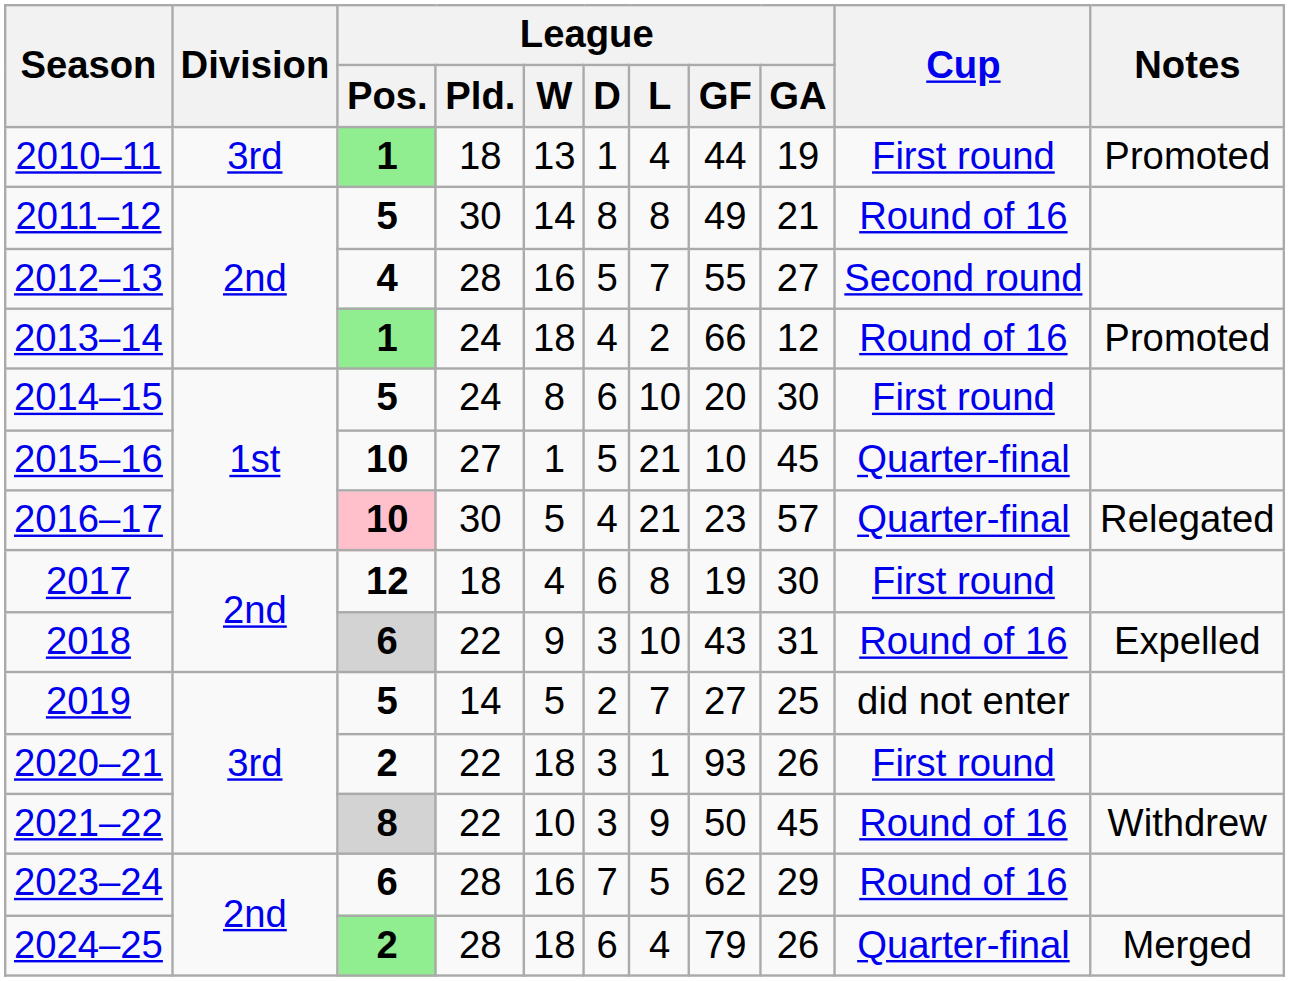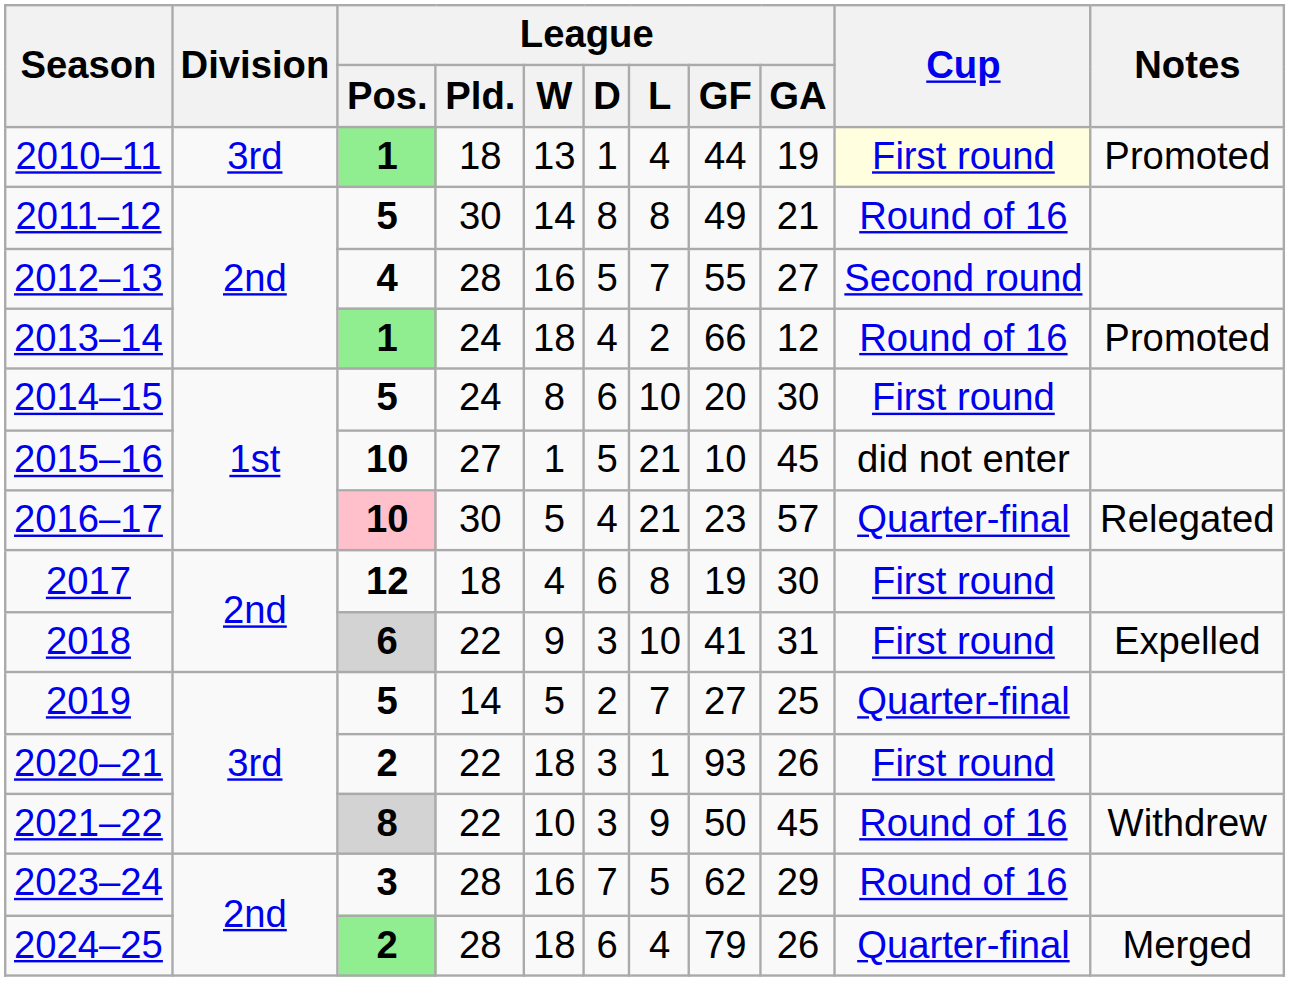2010–11 | Cup: no background -> lightyellow background
2015–16 | Cup: Quarter-final -> did not enter
2018 | League / GF: 43 -> 41
2018 | Cup: Round of 16 -> First round
2019 | Cup: did not enter -> Quarter-final
2023–24 | League / Pos.: 6 -> 3
